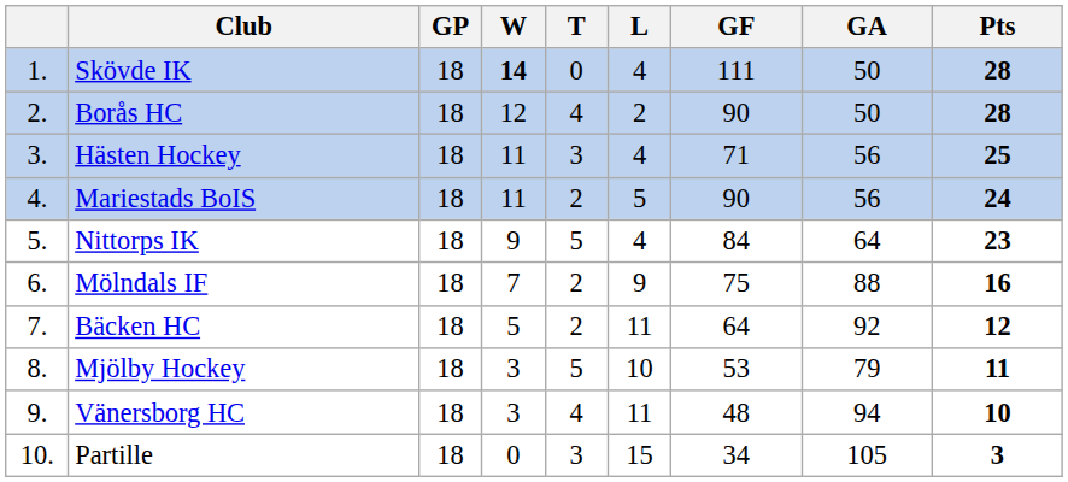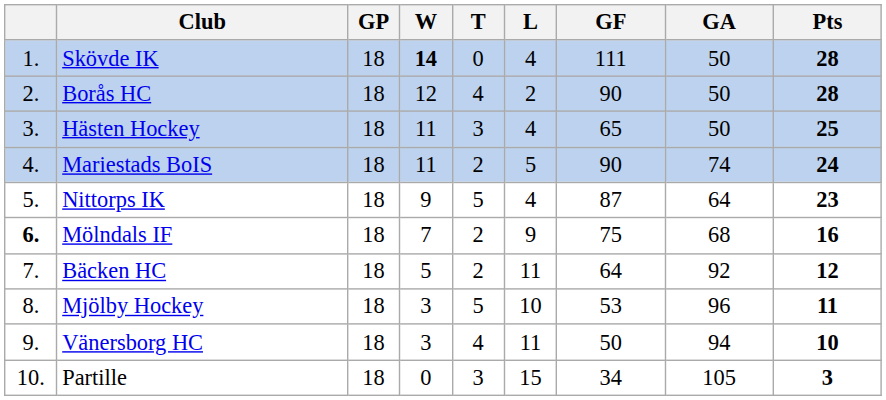Hästen Hockey | GF: 71 -> 65
Hästen Hockey | GA: 56 -> 50
Mariestads BoIS | GA: 56 -> 74
Nittorps IK | GF: 84 -> 87
Mölndals IF | column 1: normal -> bold
Mölndals IF | GA: 88 -> 68
Mjölby Hockey | GA: 79 -> 96
Vänersborg HC | GF: 48 -> 50
